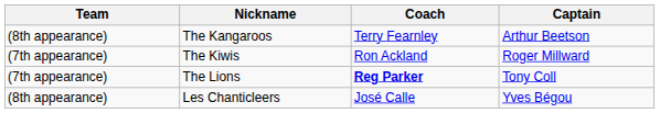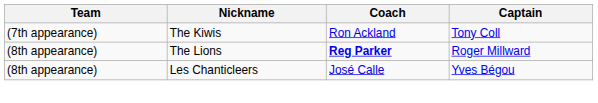- row: (8th appearance) | The Kangaroos | Terry Fearnley | Arthur Beetson
The Kiwis | Captain: Roger Millward -> Tony Coll
The Lions | Team: (7th appearance) -> (8th appearance)
The Lions | Captain: Tony Coll -> Roger Millward
